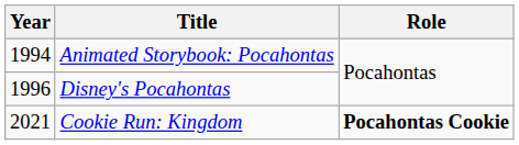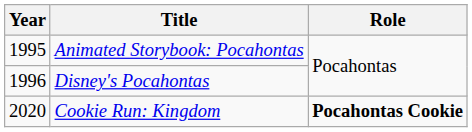Animated Storybook: Pocahontas | Year: 1994 -> 1995
Cookie Run: Kingdom | Year: 2021 -> 2020
